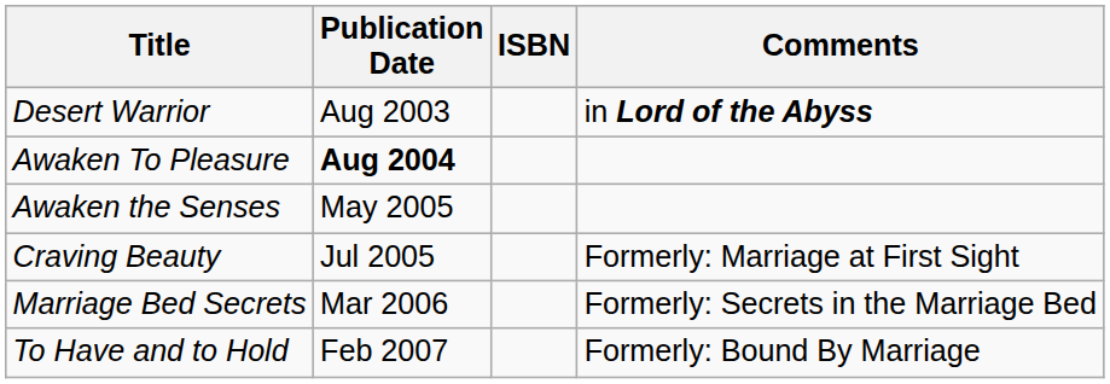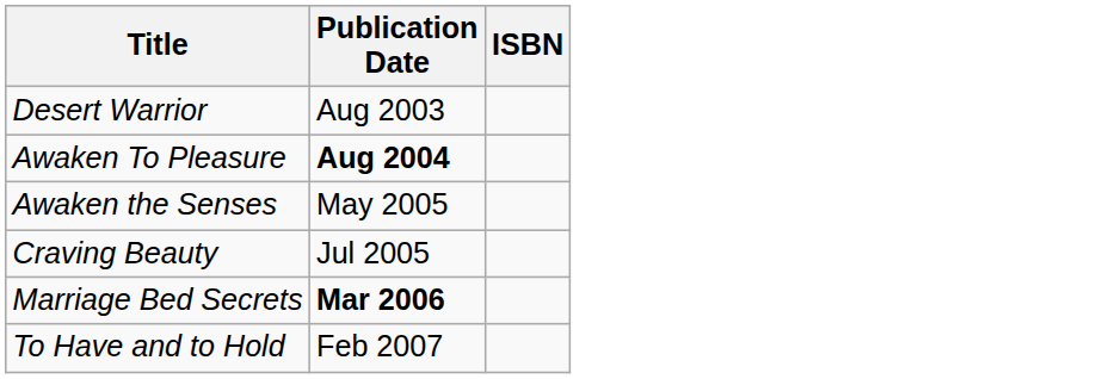- column: Comments | in Lord of the Abyss | Formerly: Marriage at First Sight | Formerly: Secrets in the Marriage Bed | Formerly: Bound By Marriage
Marriage Bed Secrets | Publication Date: normal -> bold
